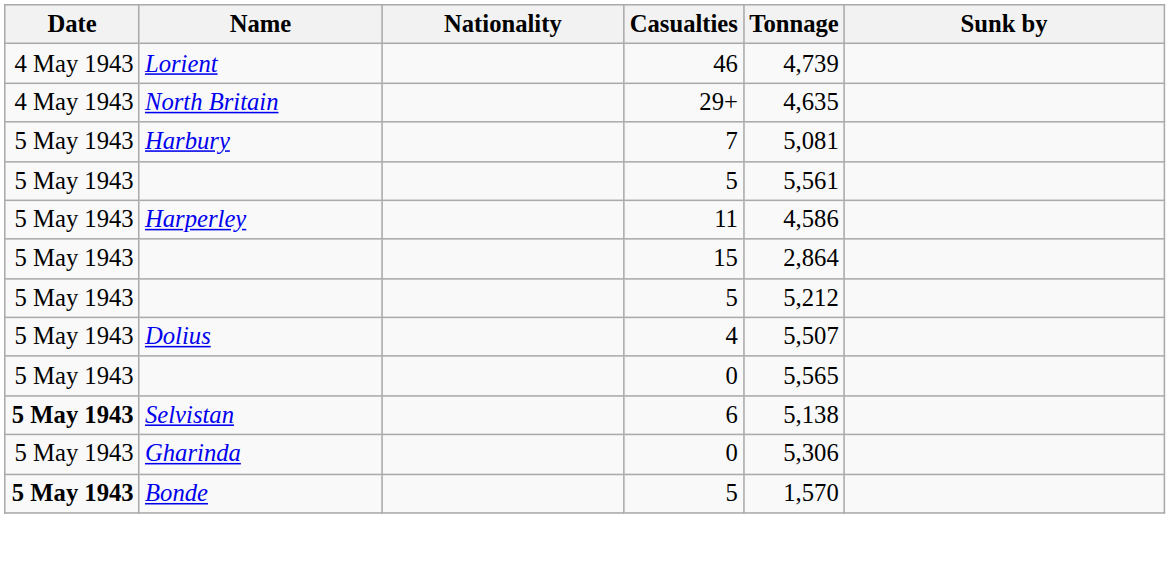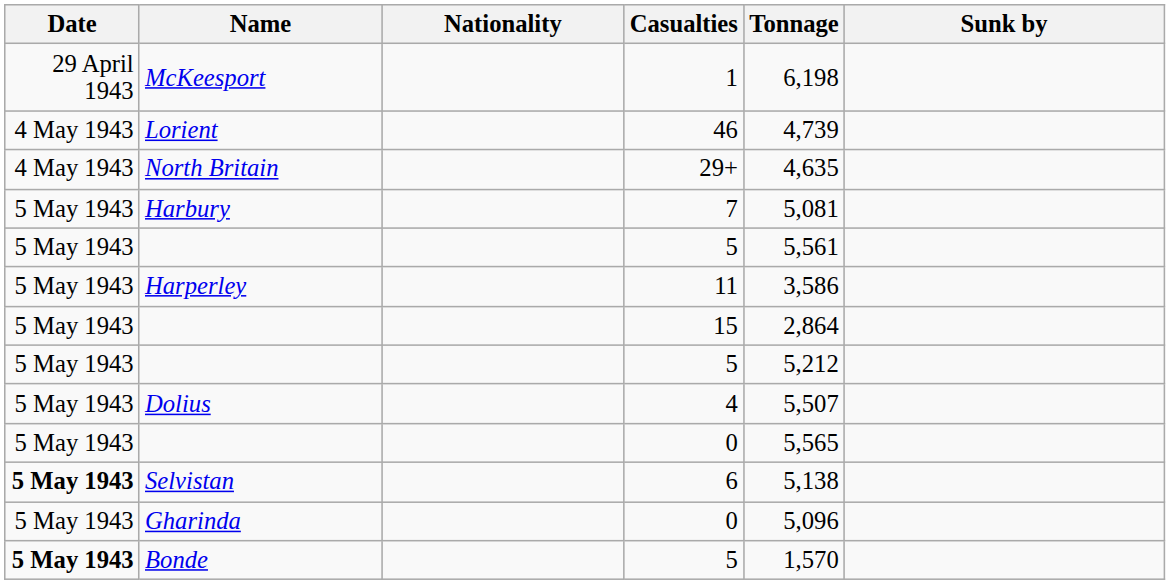+ row: 29 April 1943 | McKeesport | 1 | 6,198
Harperley | Tonnage: 4,586 -> 3,586
Gharinda | Tonnage: 5,306 -> 5,096
